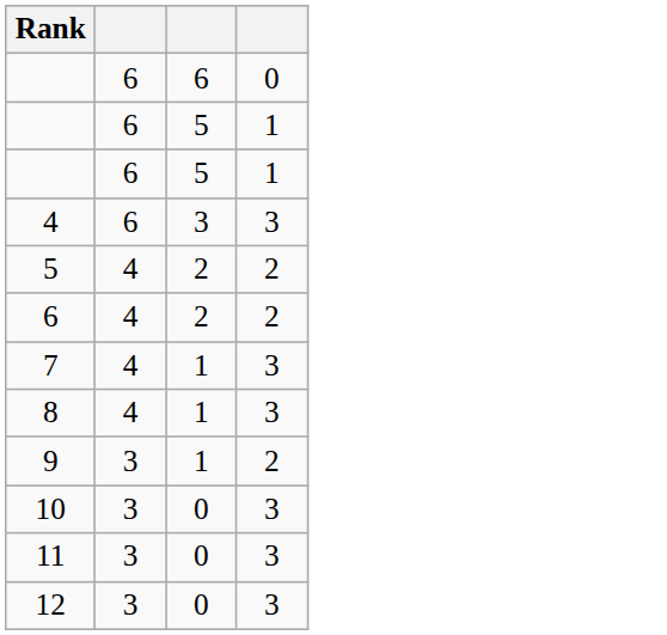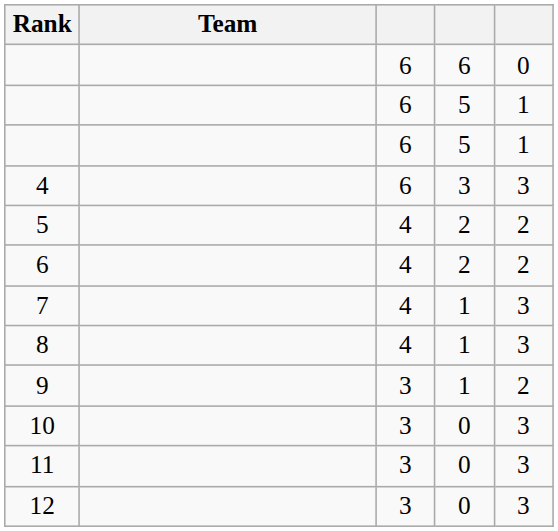+ column: Team
